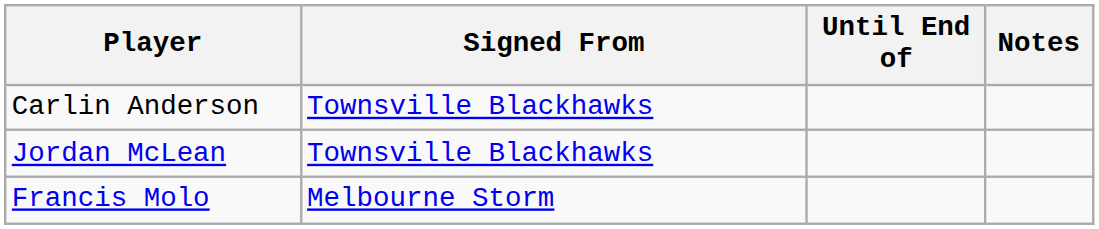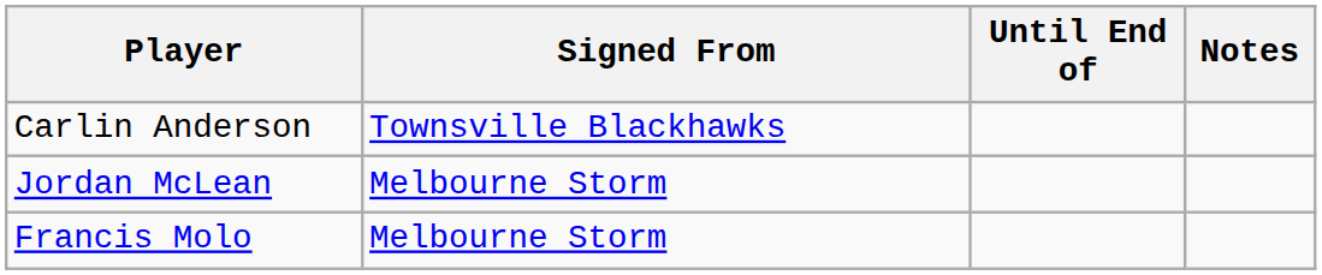Jordan McLean | Signed From: Townsville Blackhawks -> Melbourne Storm
